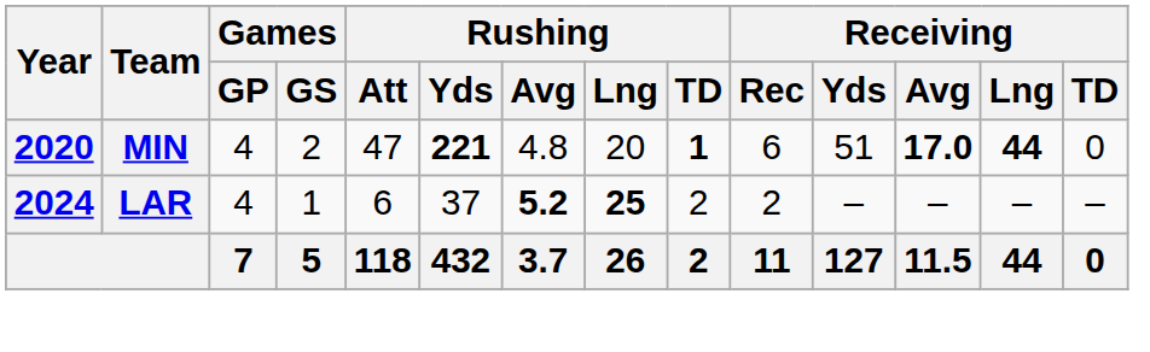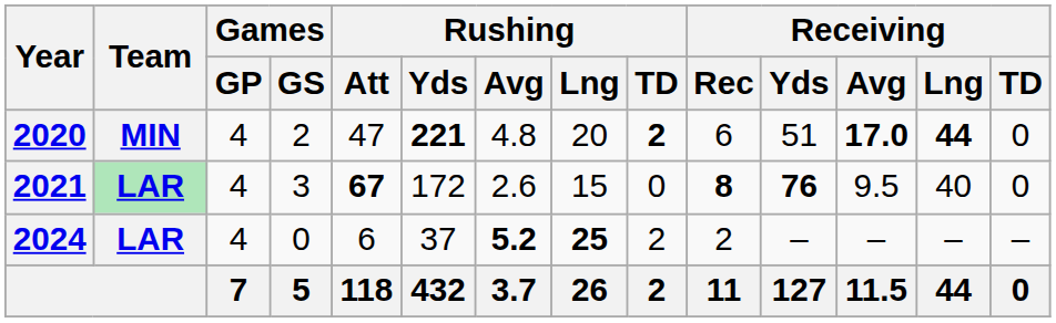2020 | Rushing / TD: 1 -> 2
+ row: 2021 | LAR | 4 | 3 | 67 | 172 | 2.6 | 15 | 0 | 8 | 76 | 9.5 | 40 | 0
2024 | Games / GS: 1 -> 0
